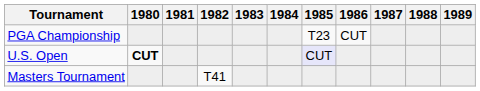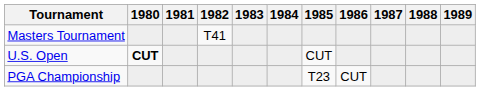rows swapped: Masters Tournament <-> PGA Championship
U.S. Open | 1985: lavender background -> no background
